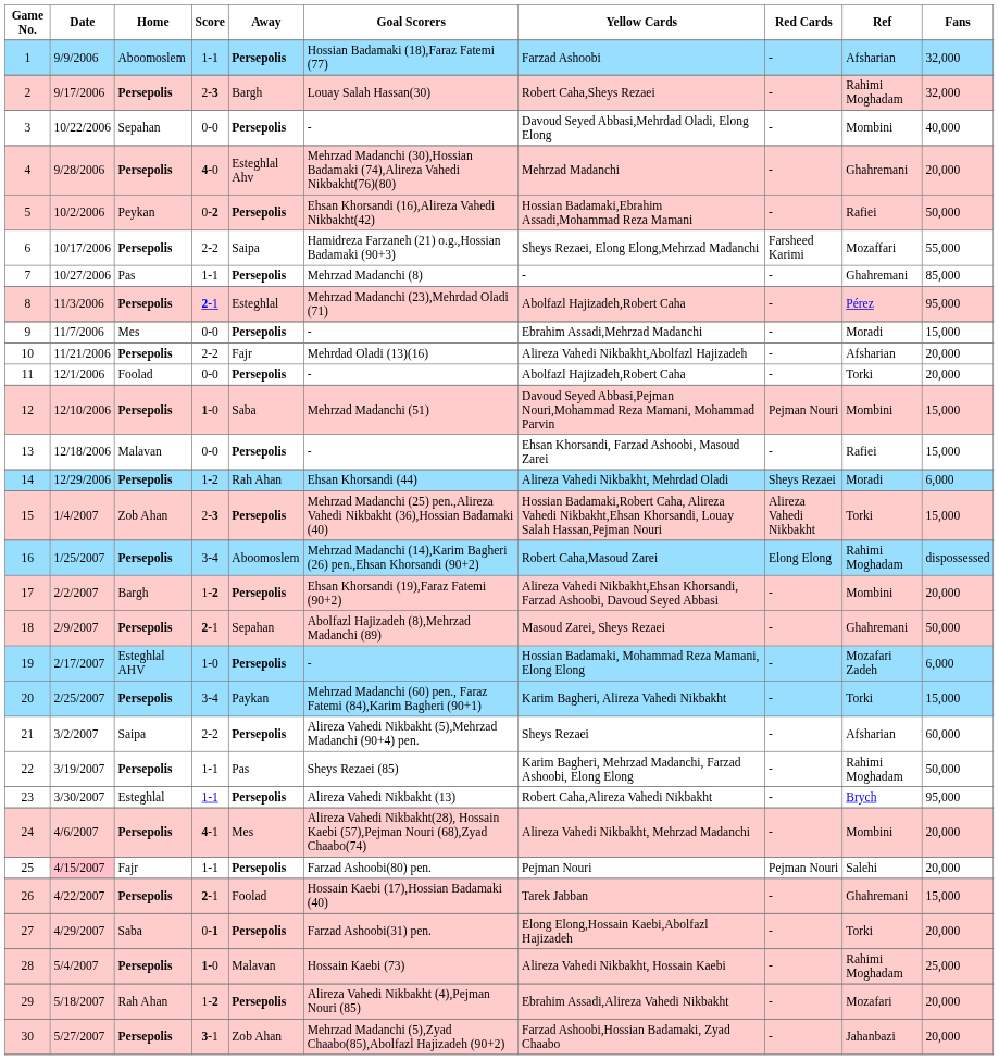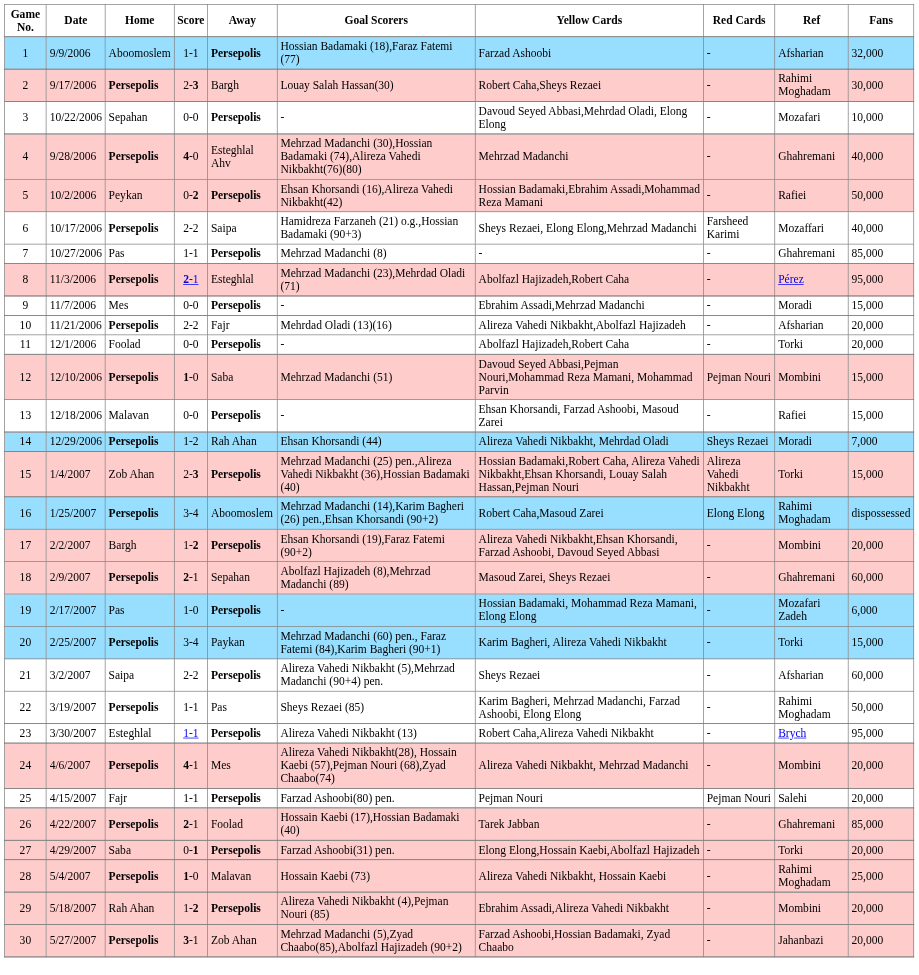2 | Fans: 32,000 -> 30,000
3 | Ref: Mombini -> Mozafari
3 | Fans: 40,000 -> 10,000
4 | Fans: 20,000 -> 40,000
6 | Fans: 55,000 -> 40,000
14 | Fans: 6,000 -> 7,000
18 | Fans: 50,000 -> 60,000
19 | Home: Esteghlal AHV -> Pas
25 | Date: pink background -> no background
26 | Fans: 15,000 -> 85,000
29 | Ref: Mozafari -> Mombini
